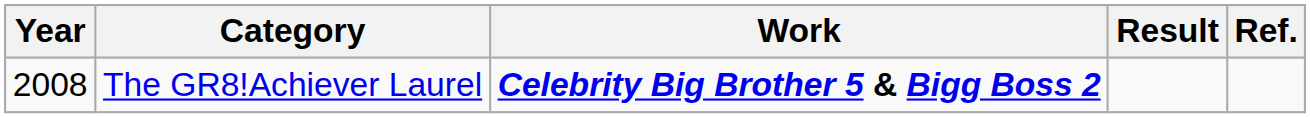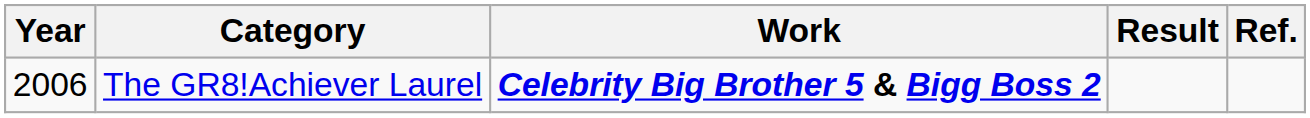The GR8!Achiever Laurel | Year: 2008 -> 2006
